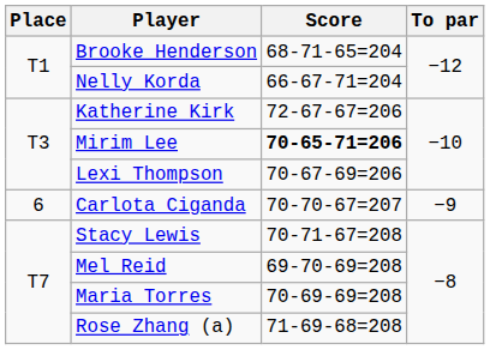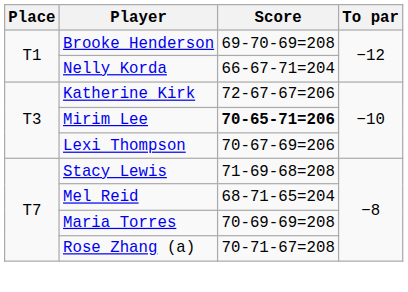Brooke Henderson | Score: 68-71-65=204 -> 69-70-69=208
- row: 6 | Carlota Ciganda | 70-70-67=207 | −9
Stacy Lewis | Score: 70-71-67=208 -> 71-69-68=208
Mel Reid | Score: 69-70-69=208 -> 68-71-65=204
Rose Zhang (a) | Score: 71-69-68=208 -> 70-71-67=208
